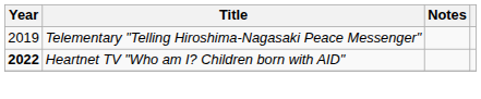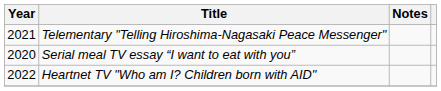Telementary "Telling Hiroshima-Nagasaki Peace Messenger" | Year: 2019 -> 2021
+ row: 2020 | Serial meal TV essay “I want to eat with you”
Heartnet TV "Who am I? Children born with AID" | Year: bold -> normal
